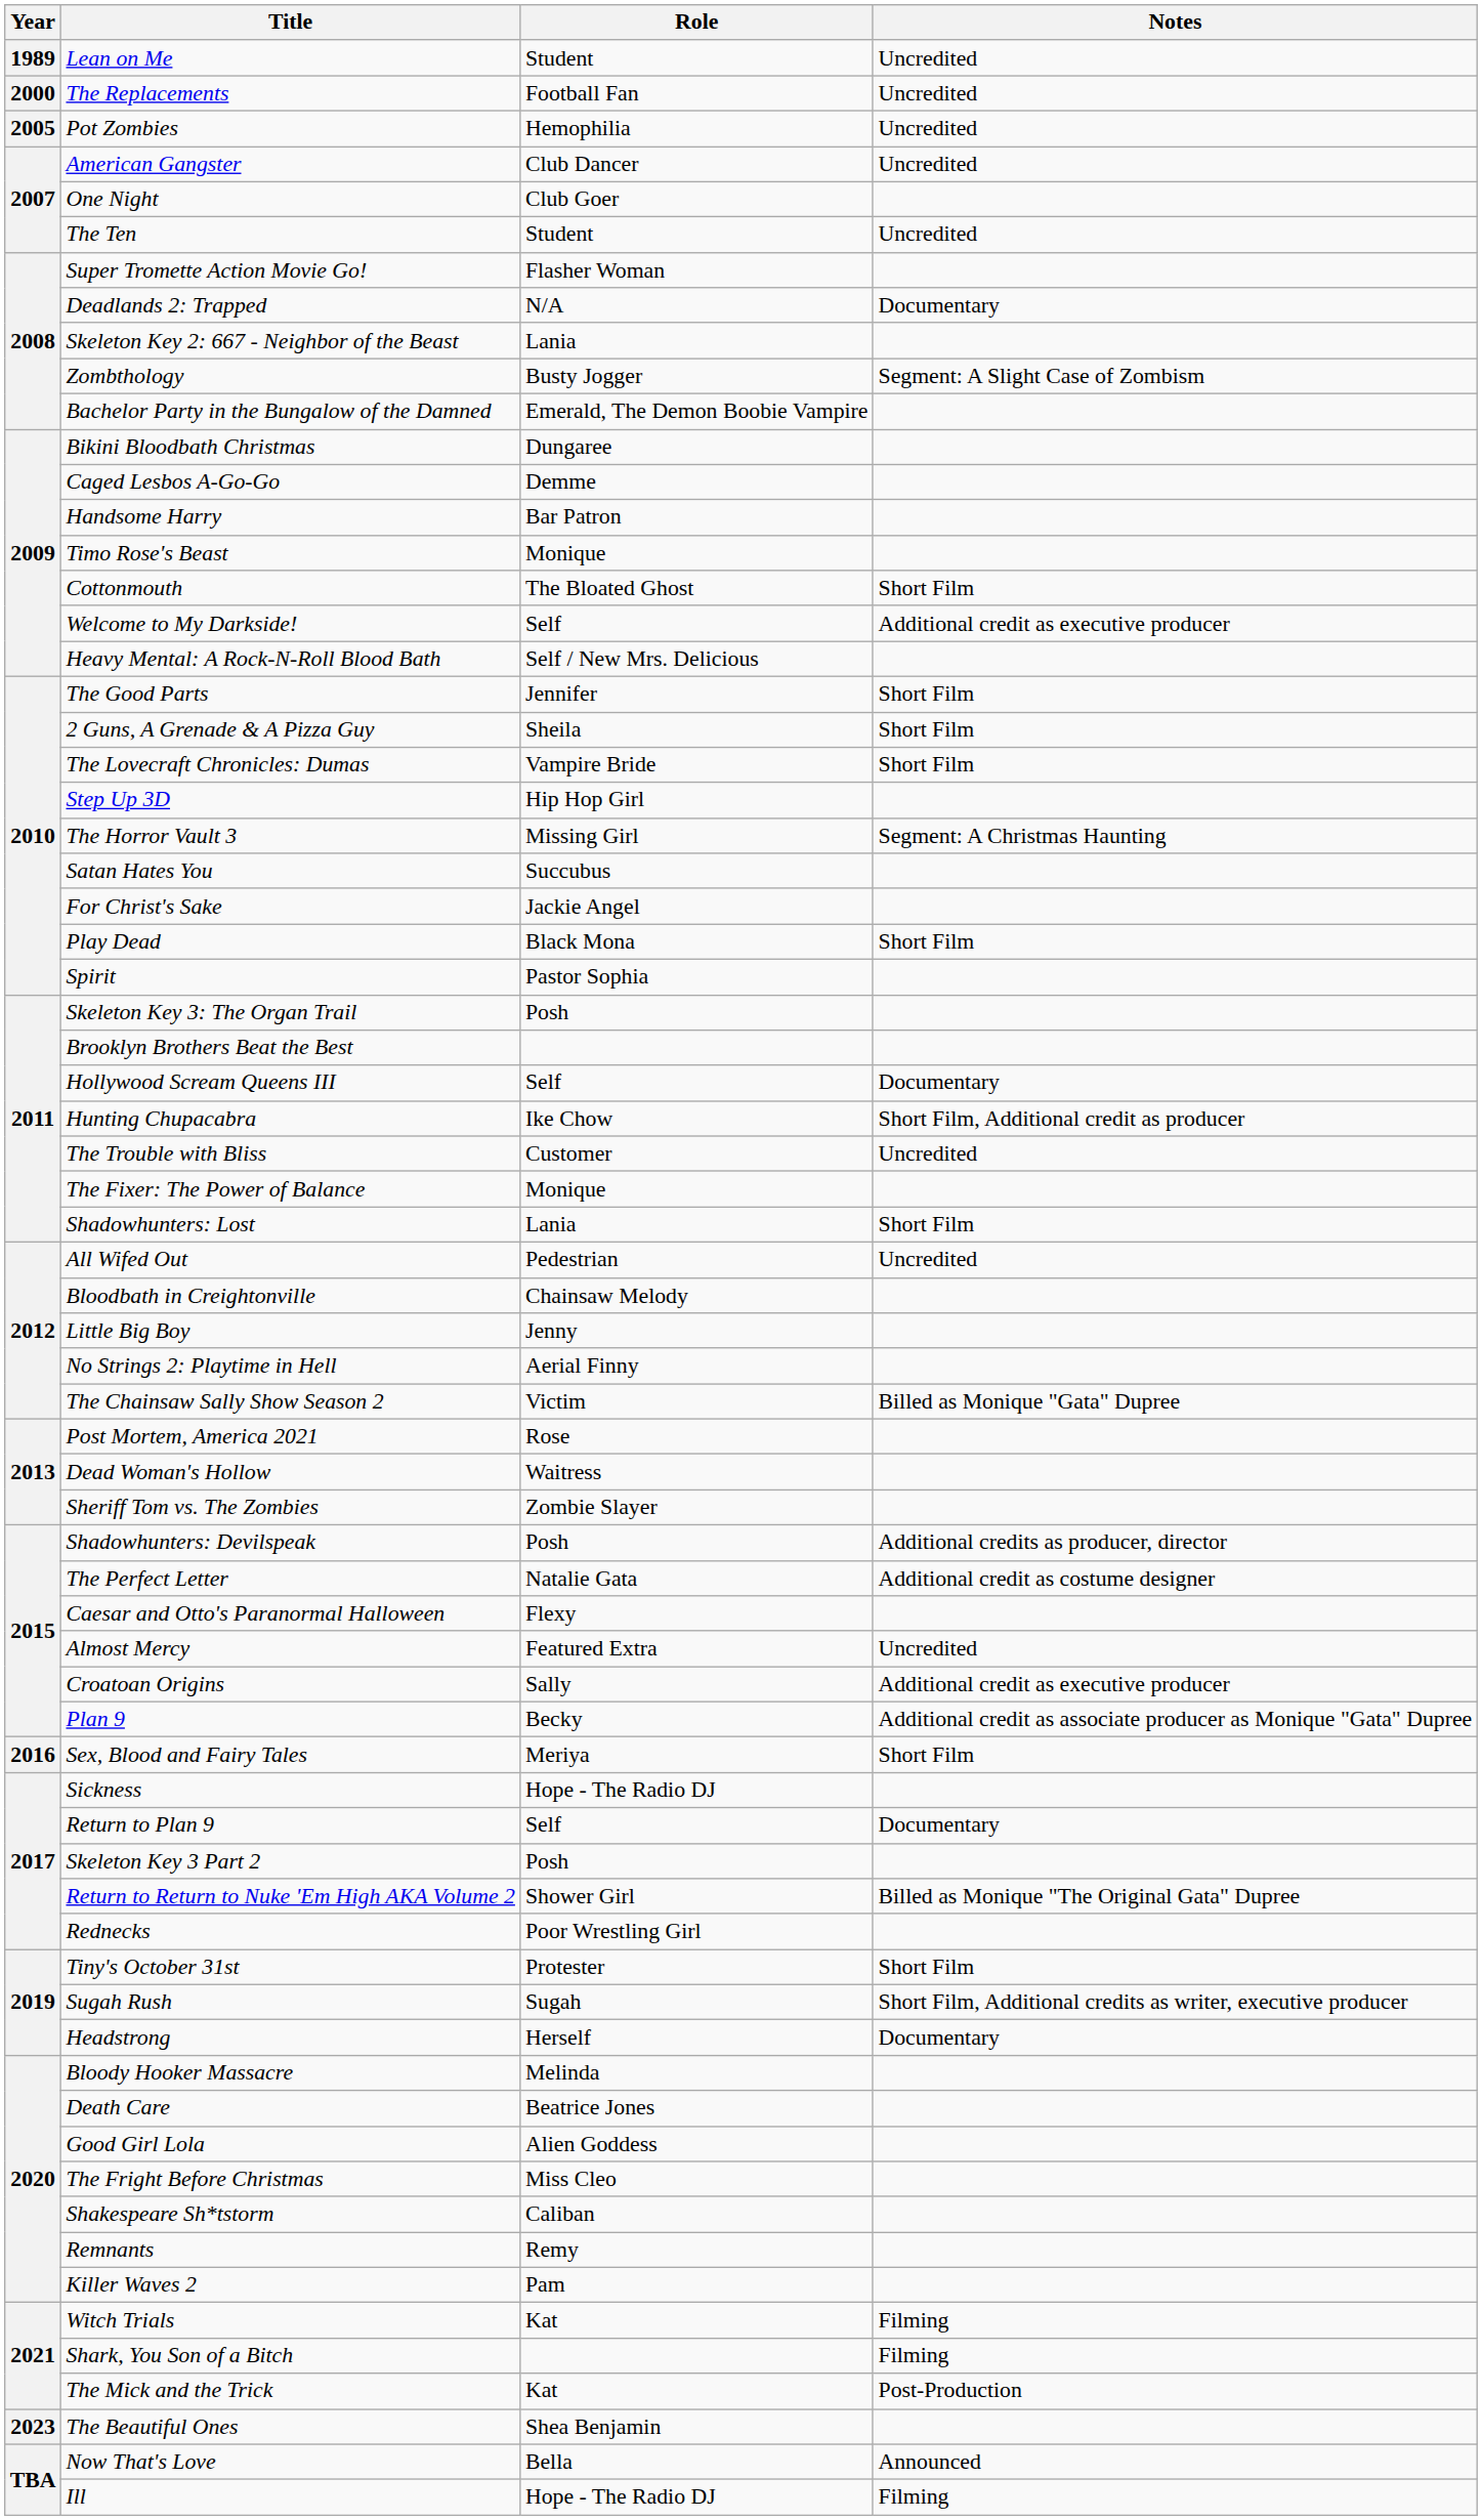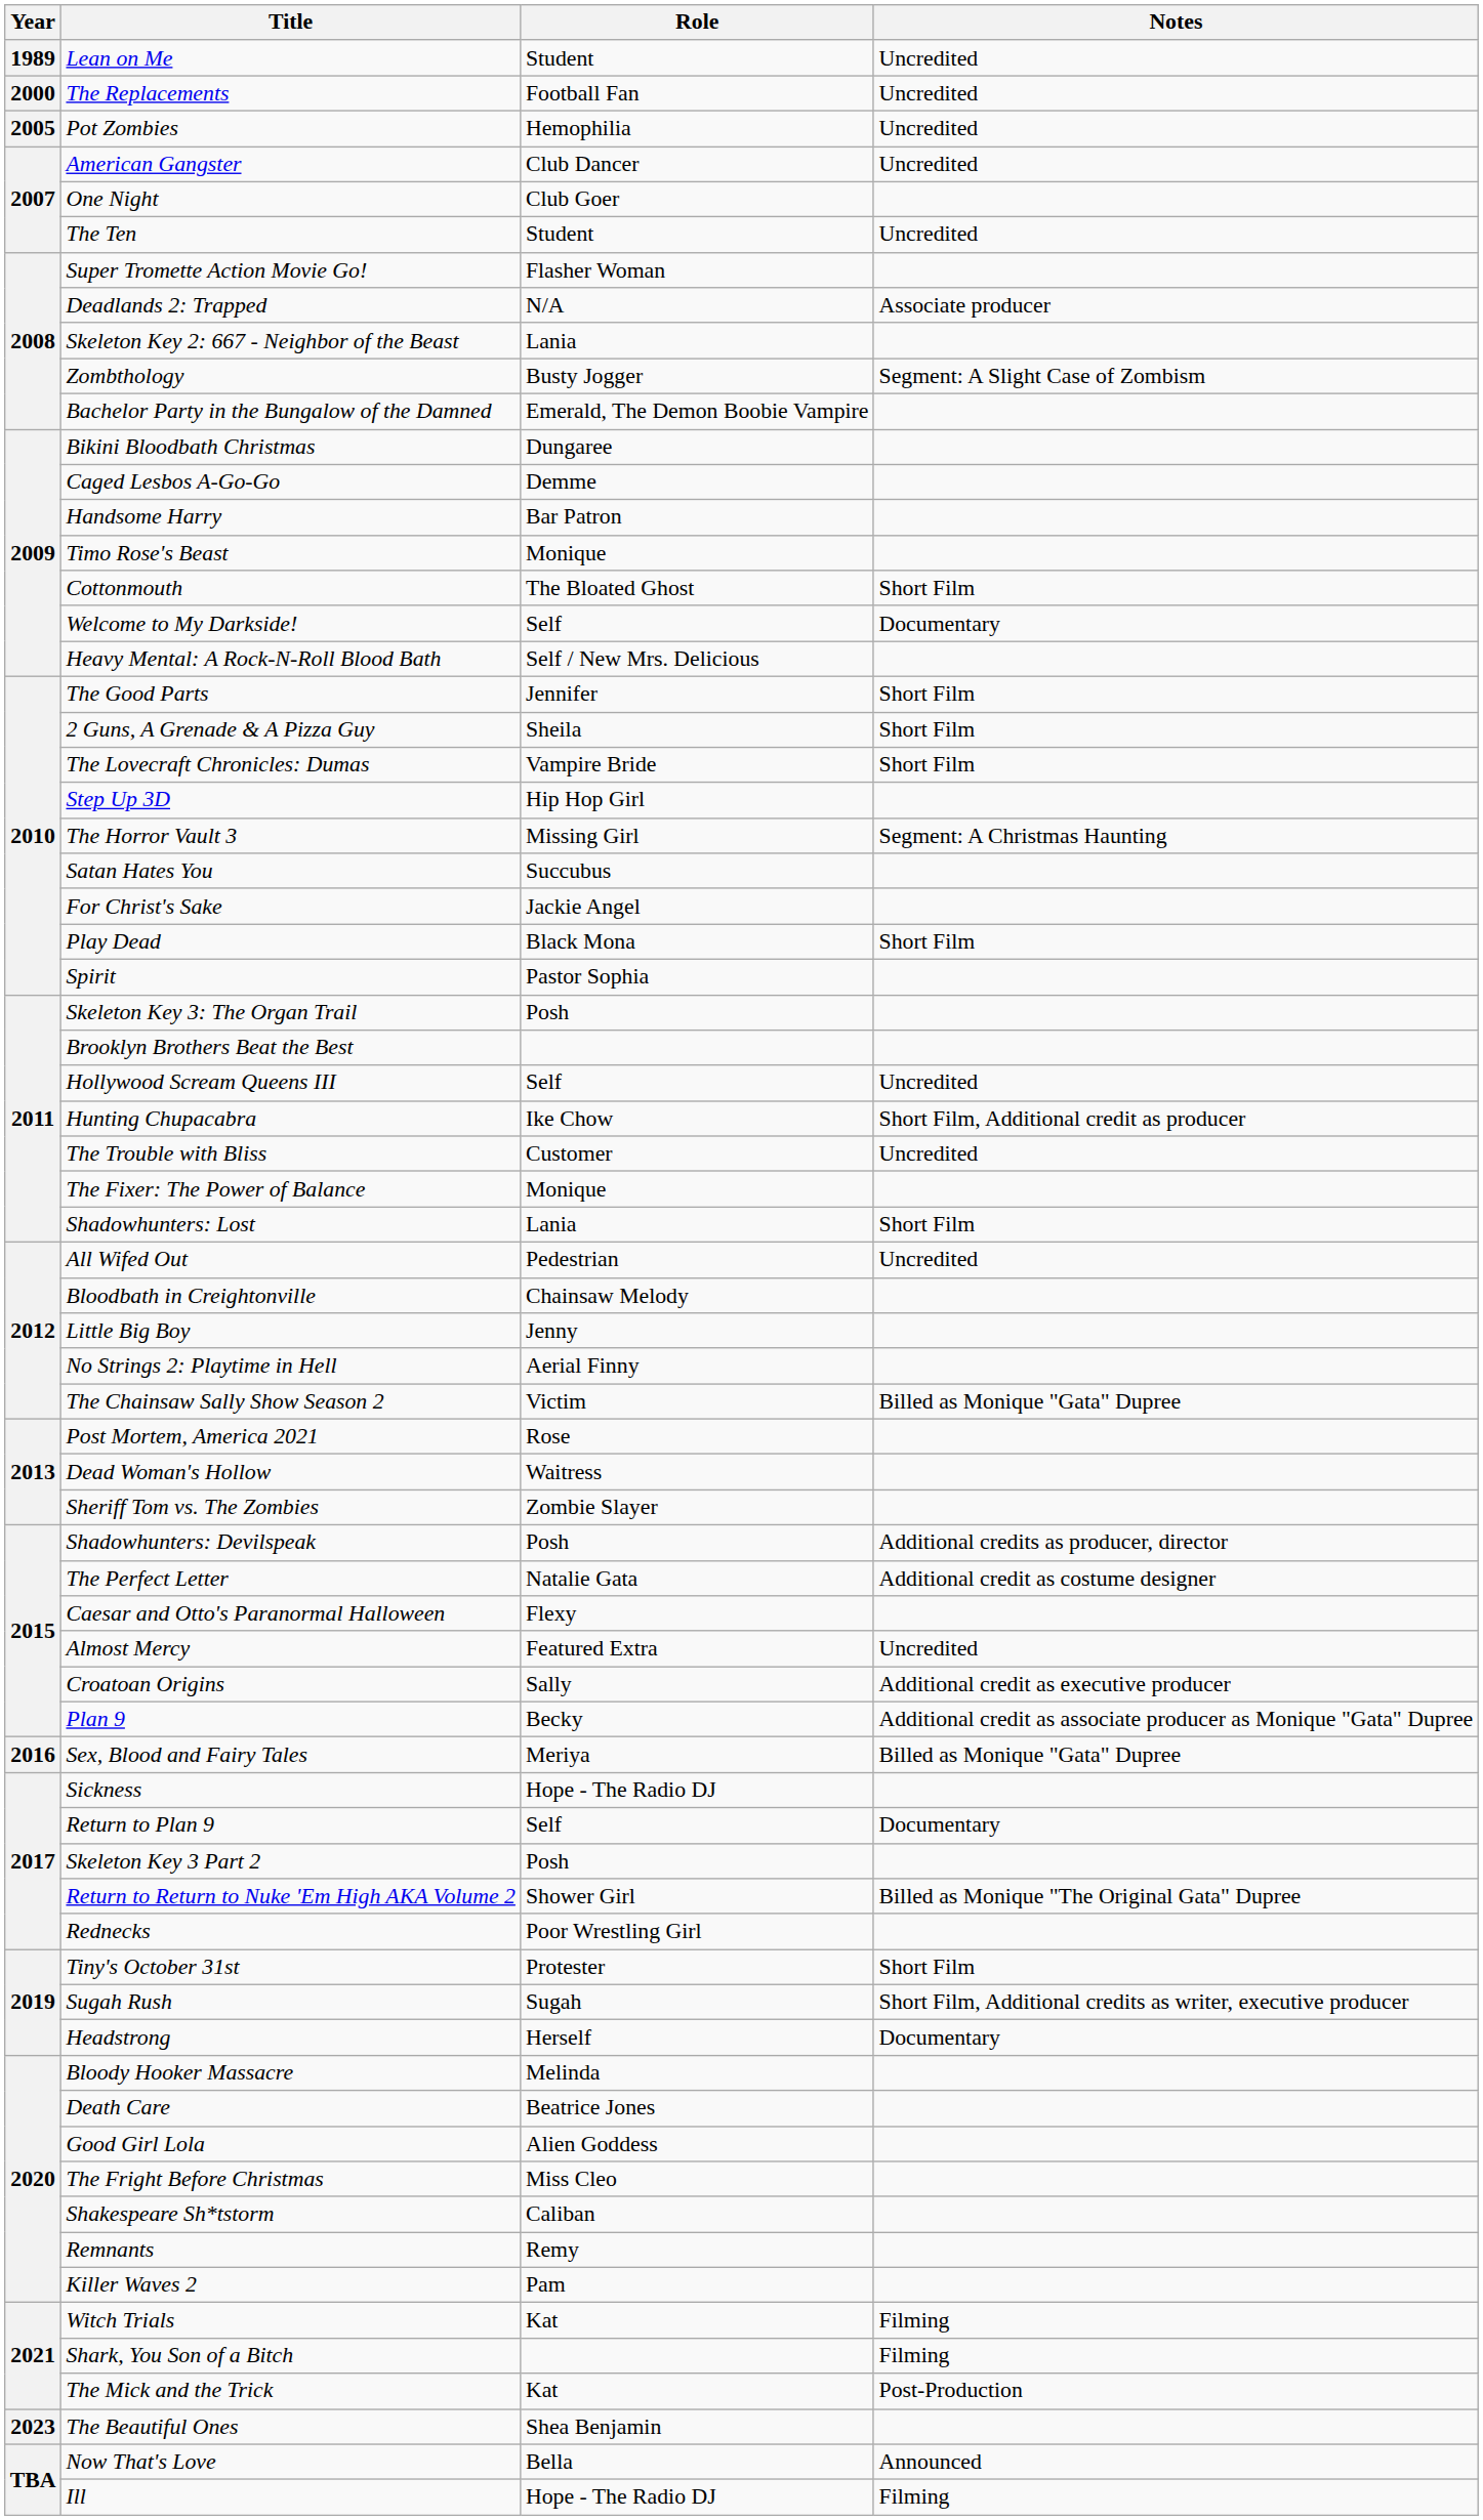Deadlands 2: Trapped | Notes: Documentary -> Associate producer
Welcome to My Darkside! | Notes: Additional credit as executive producer -> Documentary
Hollywood Scream Queens III | Notes: Documentary -> Uncredited
Sex, Blood and Fairy Tales | Notes: Short Film -> Billed as Monique "Gata" Dupree
